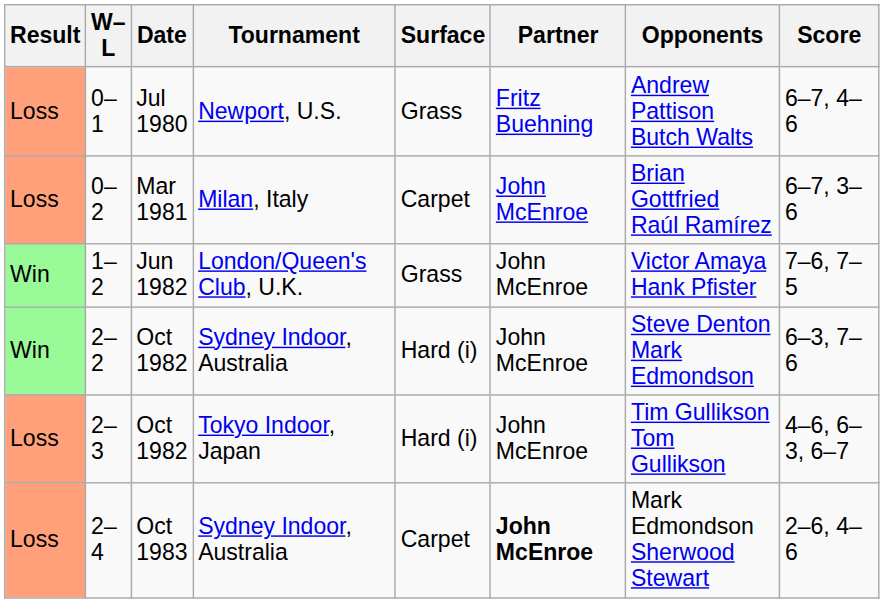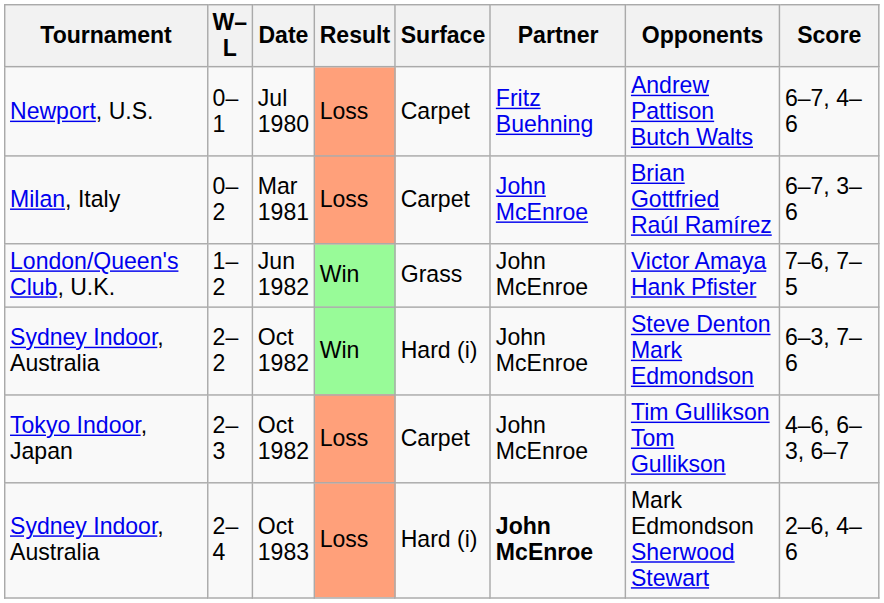columns swapped: Result <-> Tournament
0–1 | Surface: Grass -> Carpet
2–3 | Surface: Hard (i) -> Carpet
2–4 | Surface: Carpet -> Hard (i)
